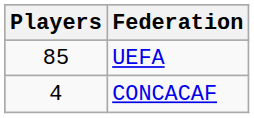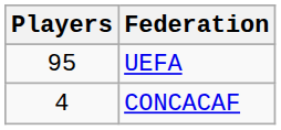UEFA | Players: 85 -> 95
